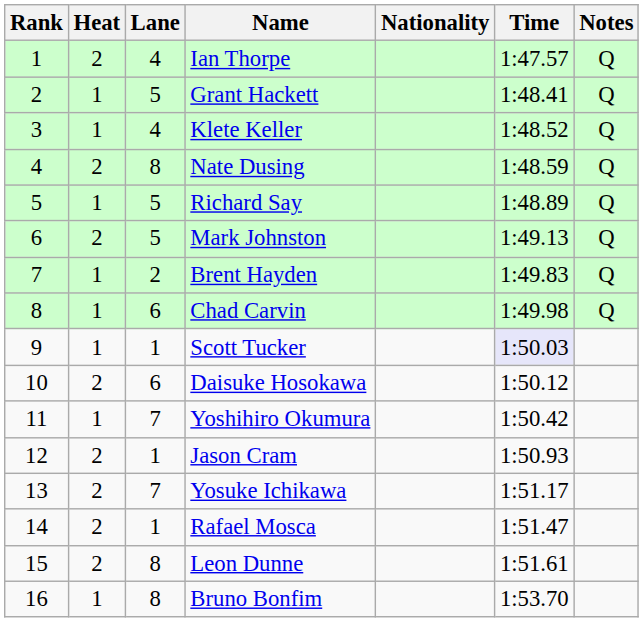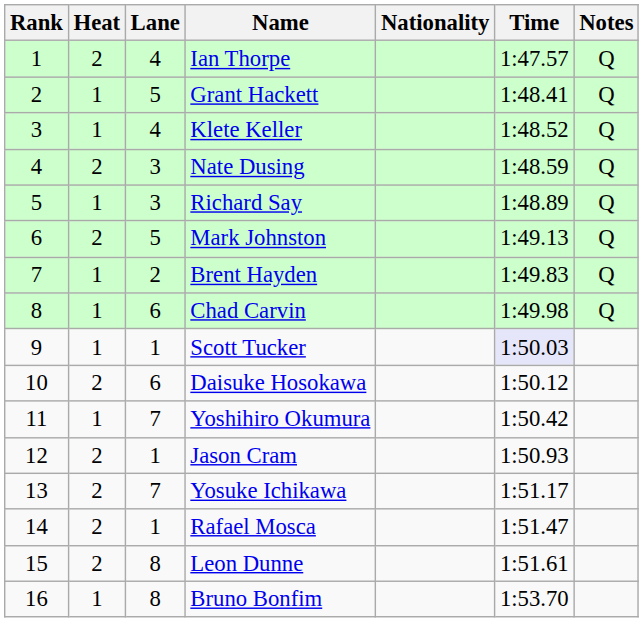Nate Dusing | Lane: 8 -> 3
Richard Say | Lane: 5 -> 3
